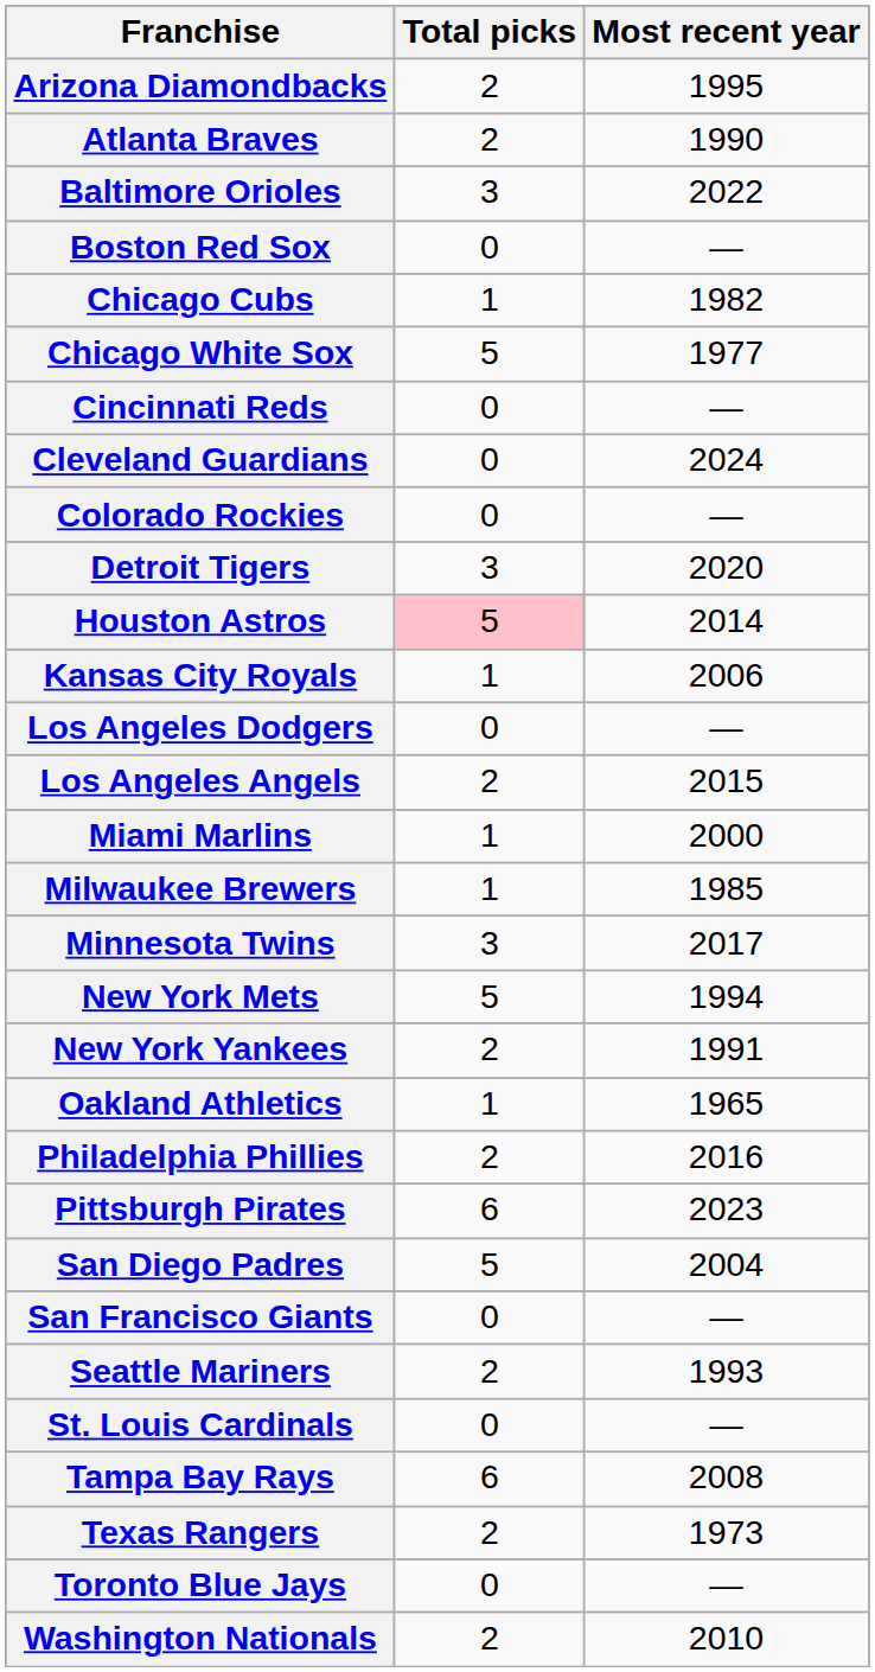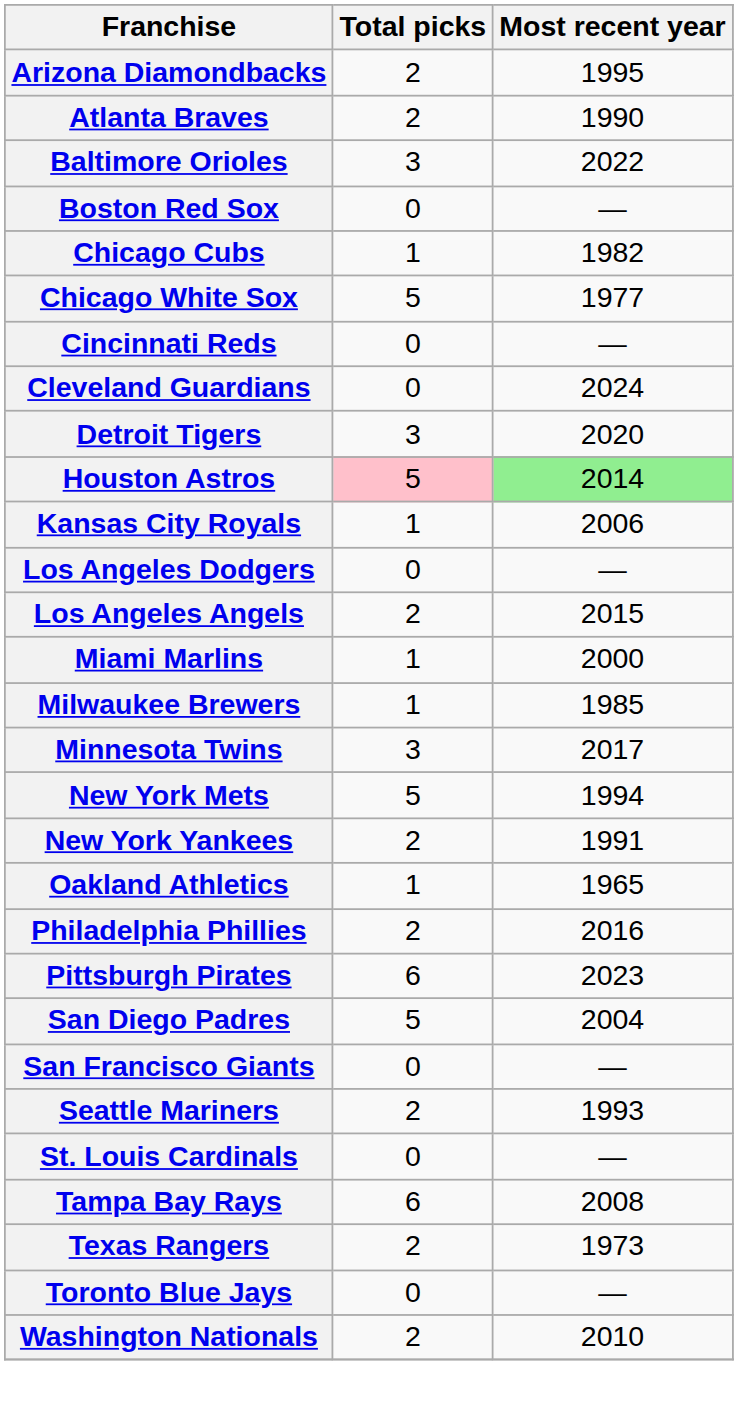- row: Colorado Rockies | 0 | —
Houston Astros | Most recent year: no background -> lightgreen background
